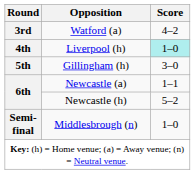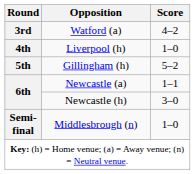Liverpool (h) | Score: paleturquoise background -> no background
Gillingham (h) | Score: 3–0 -> 5–2
Newcastle (h) | Score: 5–2 -> 3–0
